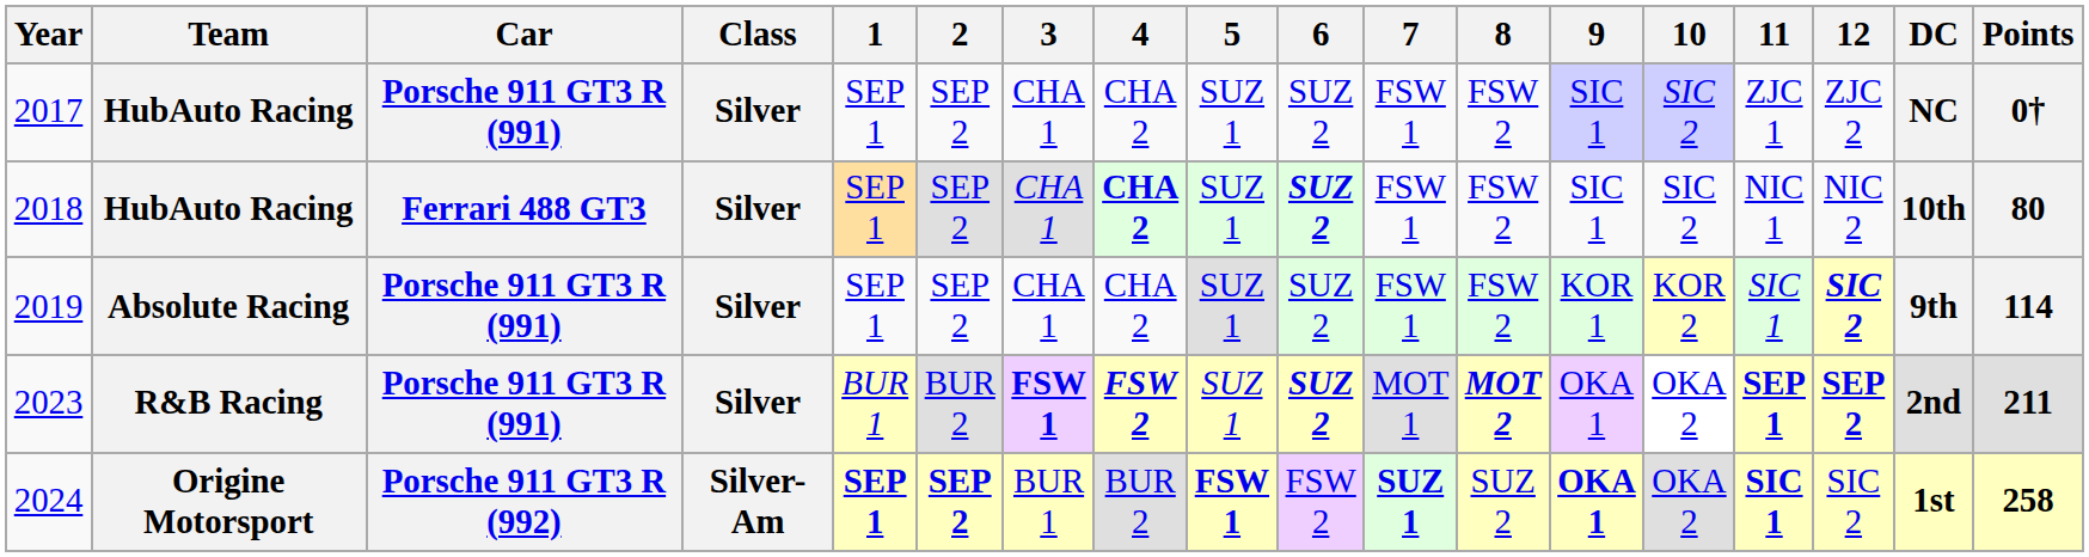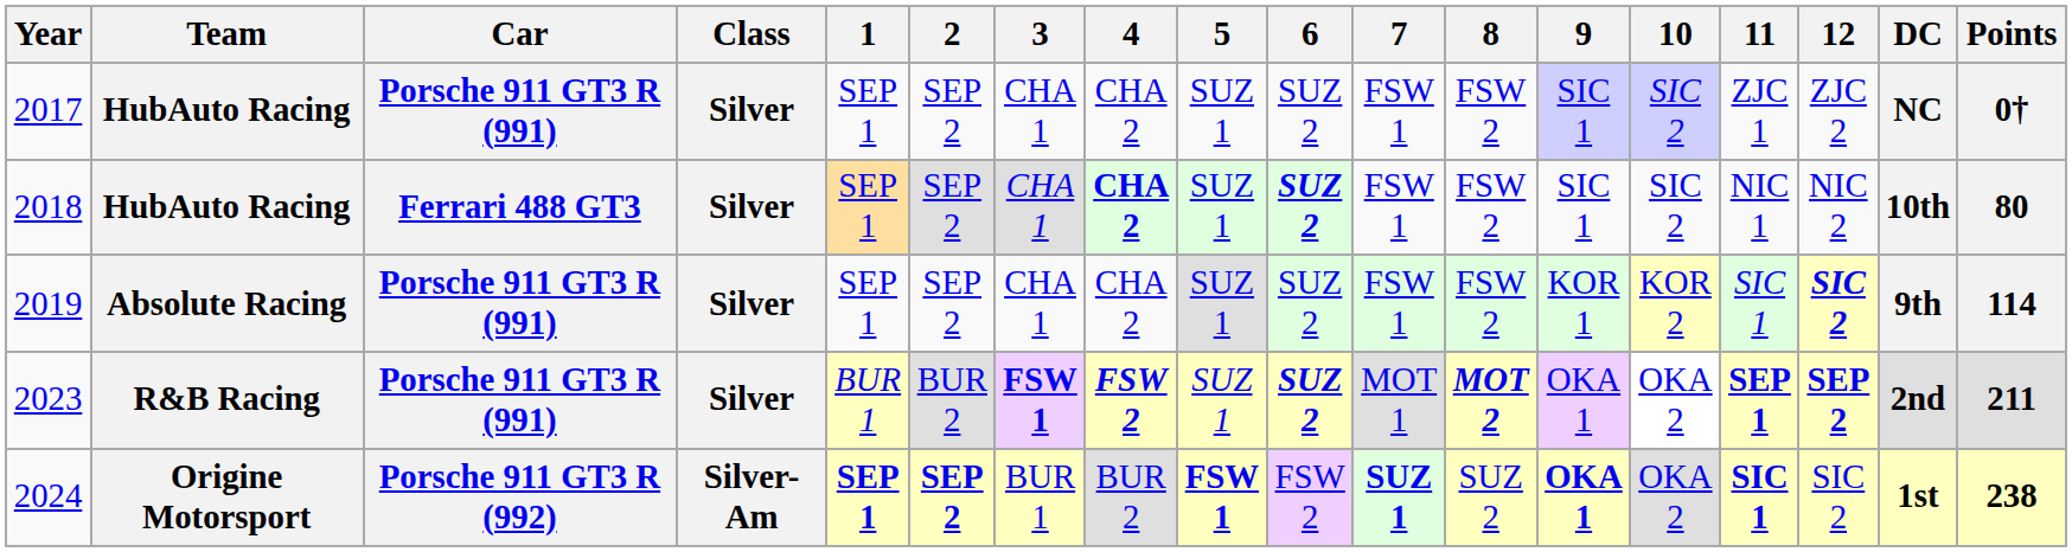2024 | Points: 258 -> 238
